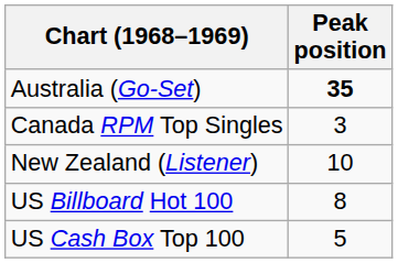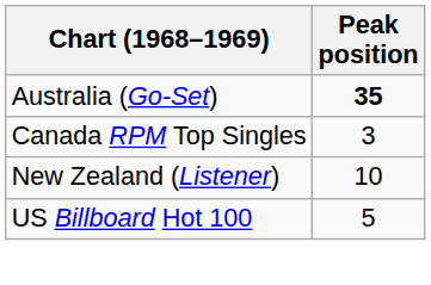US Billboard Hot 100 | Peak position: 8 -> 5
- row: US Cash Box Top 100 | 5
